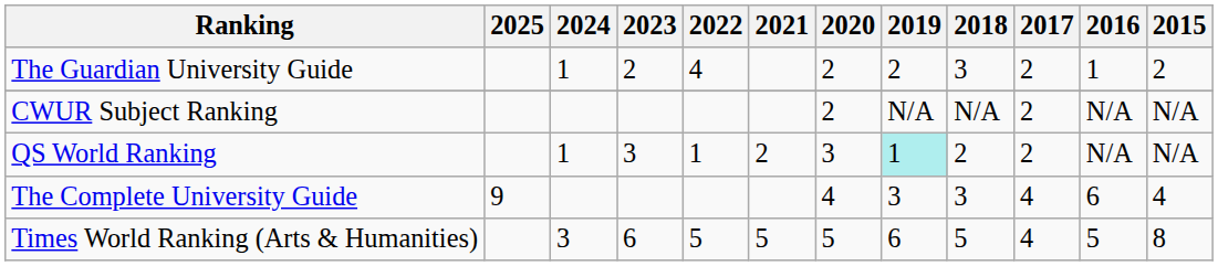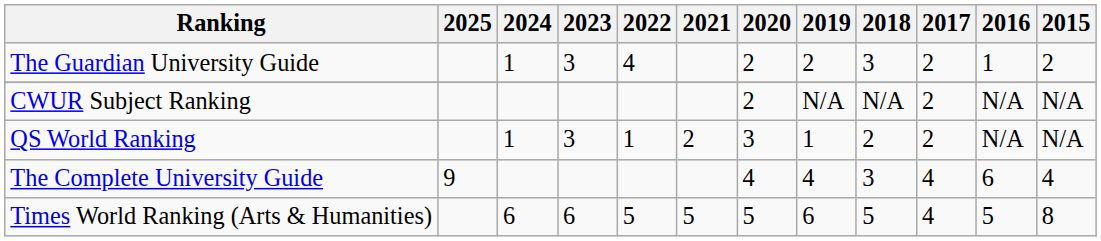The Guardian University Guide | 2023: 2 -> 3
QS World Ranking | 2019: paleturquoise background -> no background
The Complete University Guide | 2019: 3 -> 4
Times World Ranking (Arts & Humanities) | 2024: 3 -> 6
